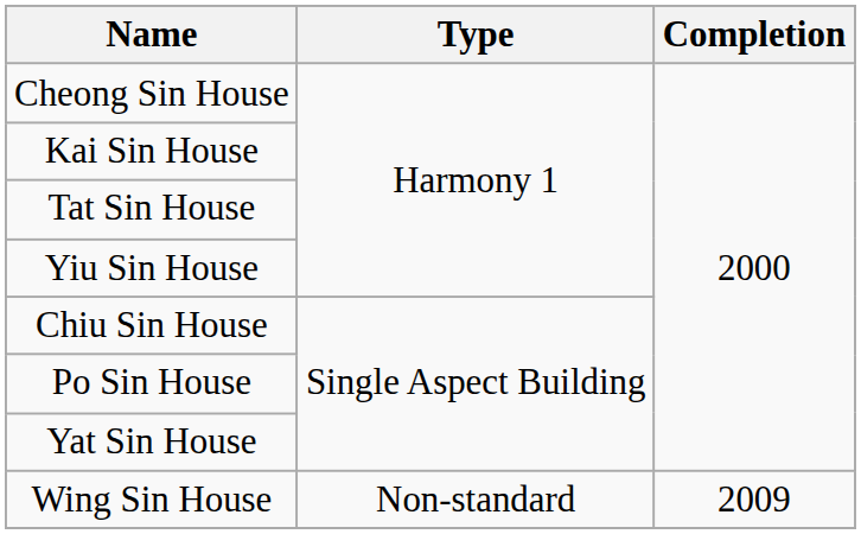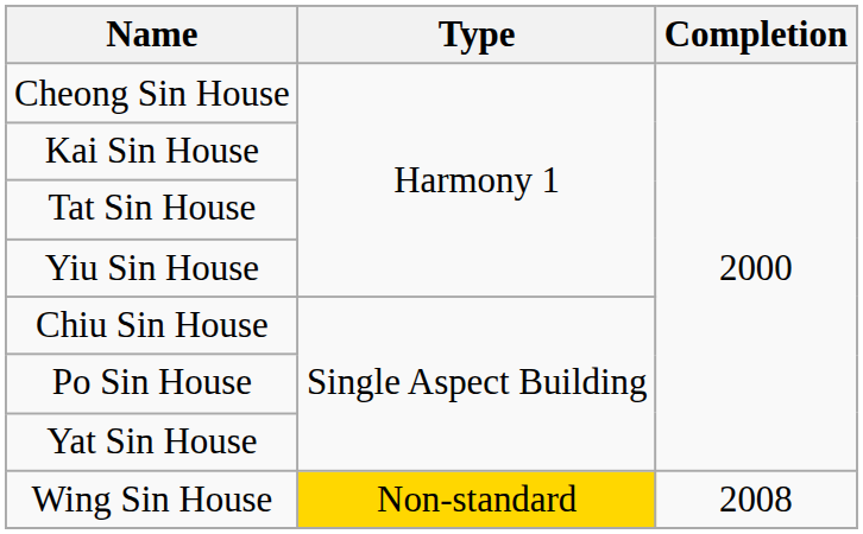Wing Sin House | Type: no background -> gold background
Wing Sin House | Completion: 2009 -> 2008
